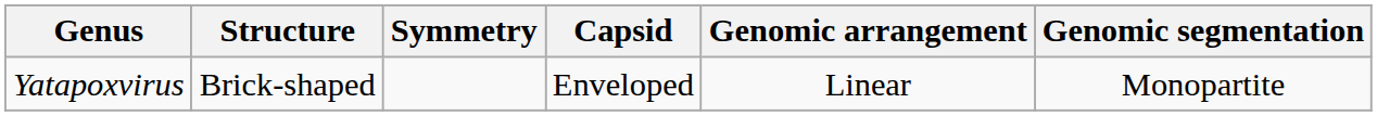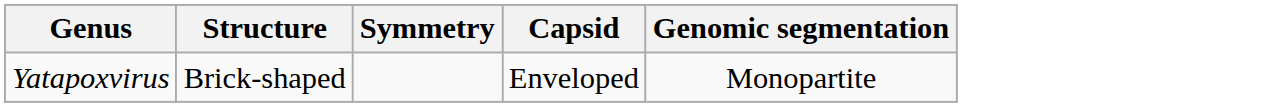- column: Genomic arrangement | Linear
